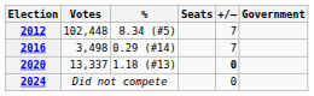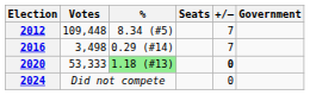2012 | Votes: 102,448 -> 109,448
2020 | Votes: 13,337 -> 53,333
2020 | %: no background -> lightgreen background
